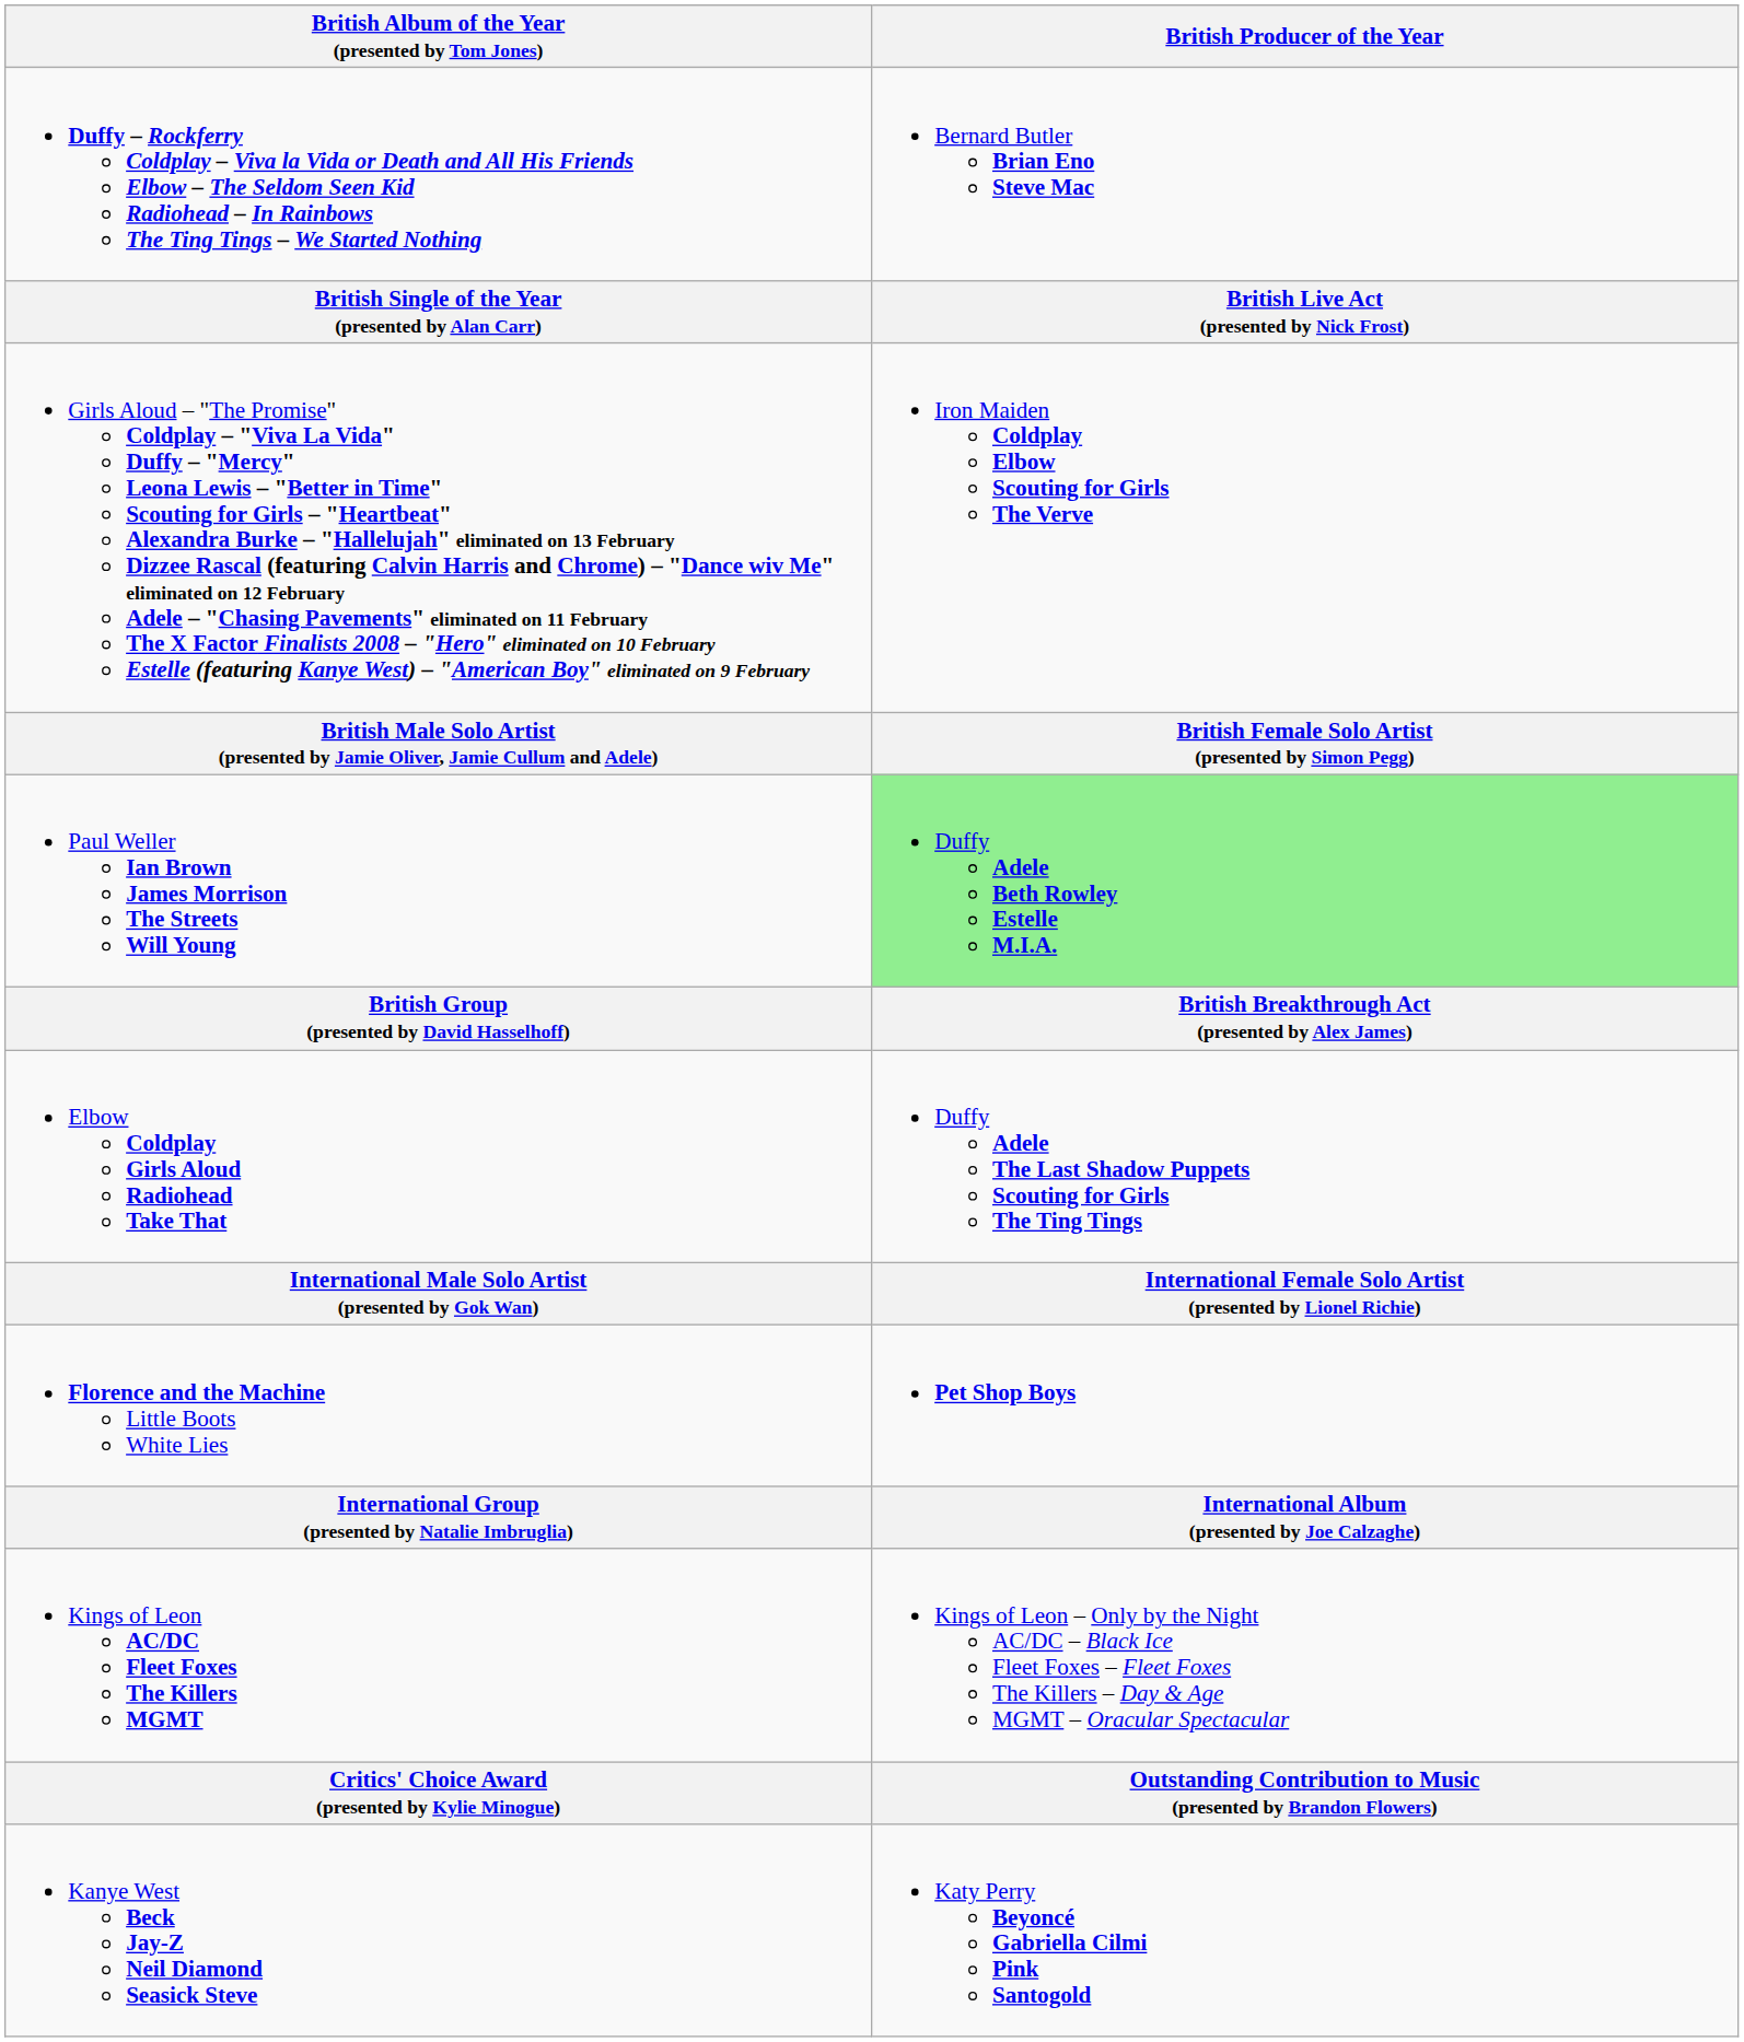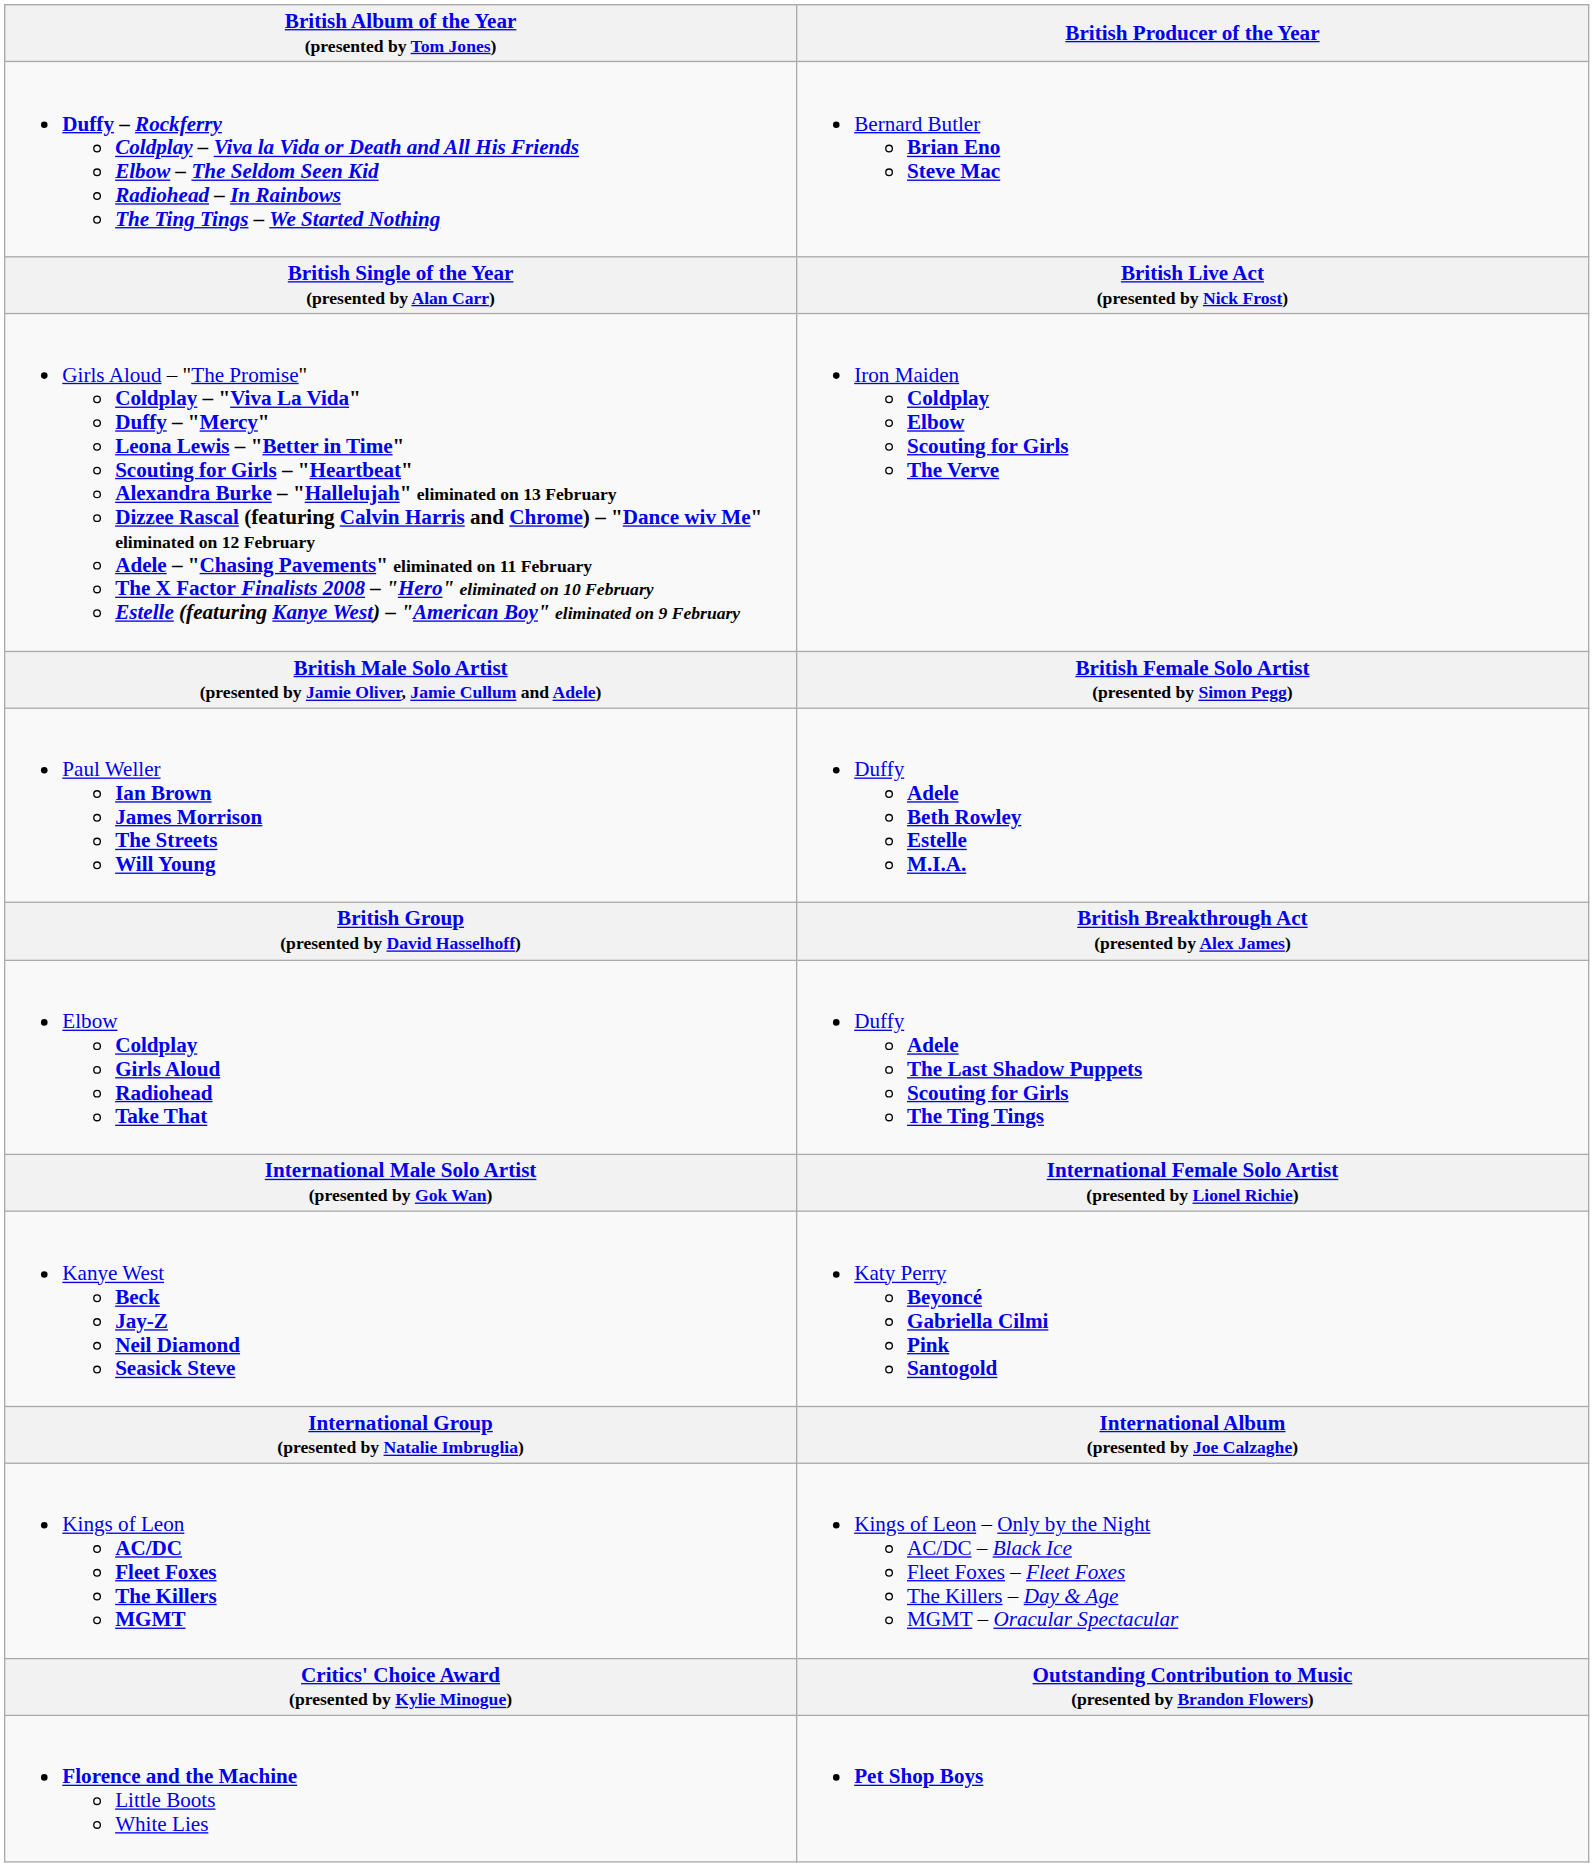Paul Weller Ian Brown James Morrison The Streets Will Young | British Producer of the Year: lightgreen background -> no background
rows swapped: Kanye West Beck Jay-Z Neil Diamond Seasick Steve <-> Florence and the Machine Little Boots White Lies
